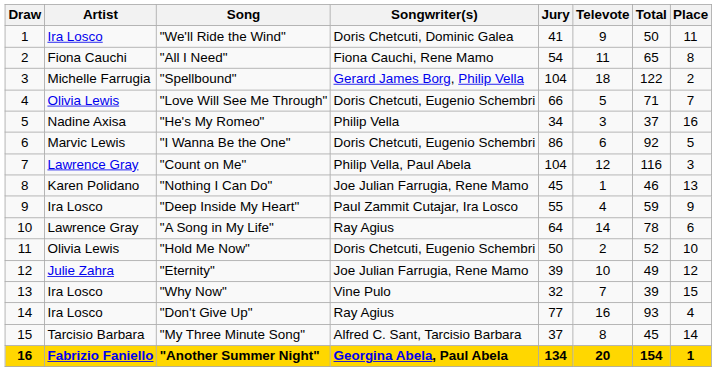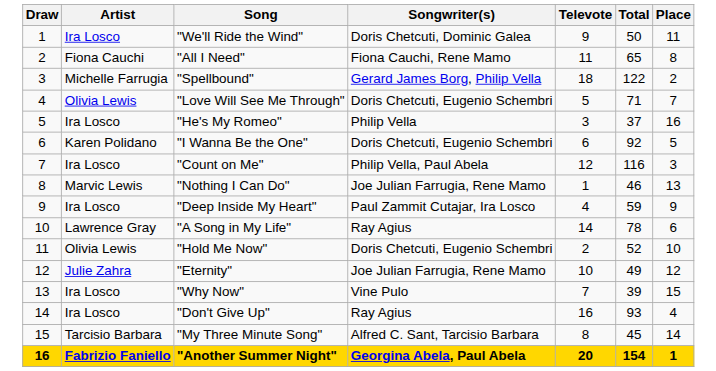- column: Jury | 41 | 54 | 104 | 66 | 34 | 86 | 104 | 45 | 55 | 64 | 50 | 39 | 32 | 77 | 37 | 134
"He's My Romeo" | Artist: Nadine Axisa -> Ira Losco
"I Wanna Be the One" | Artist: Marvic Lewis -> Karen Polidano
"Count on Me" | Artist: Lawrence Gray -> Ira Losco
"Nothing I Can Do" | Artist: Karen Polidano -> Marvic Lewis
